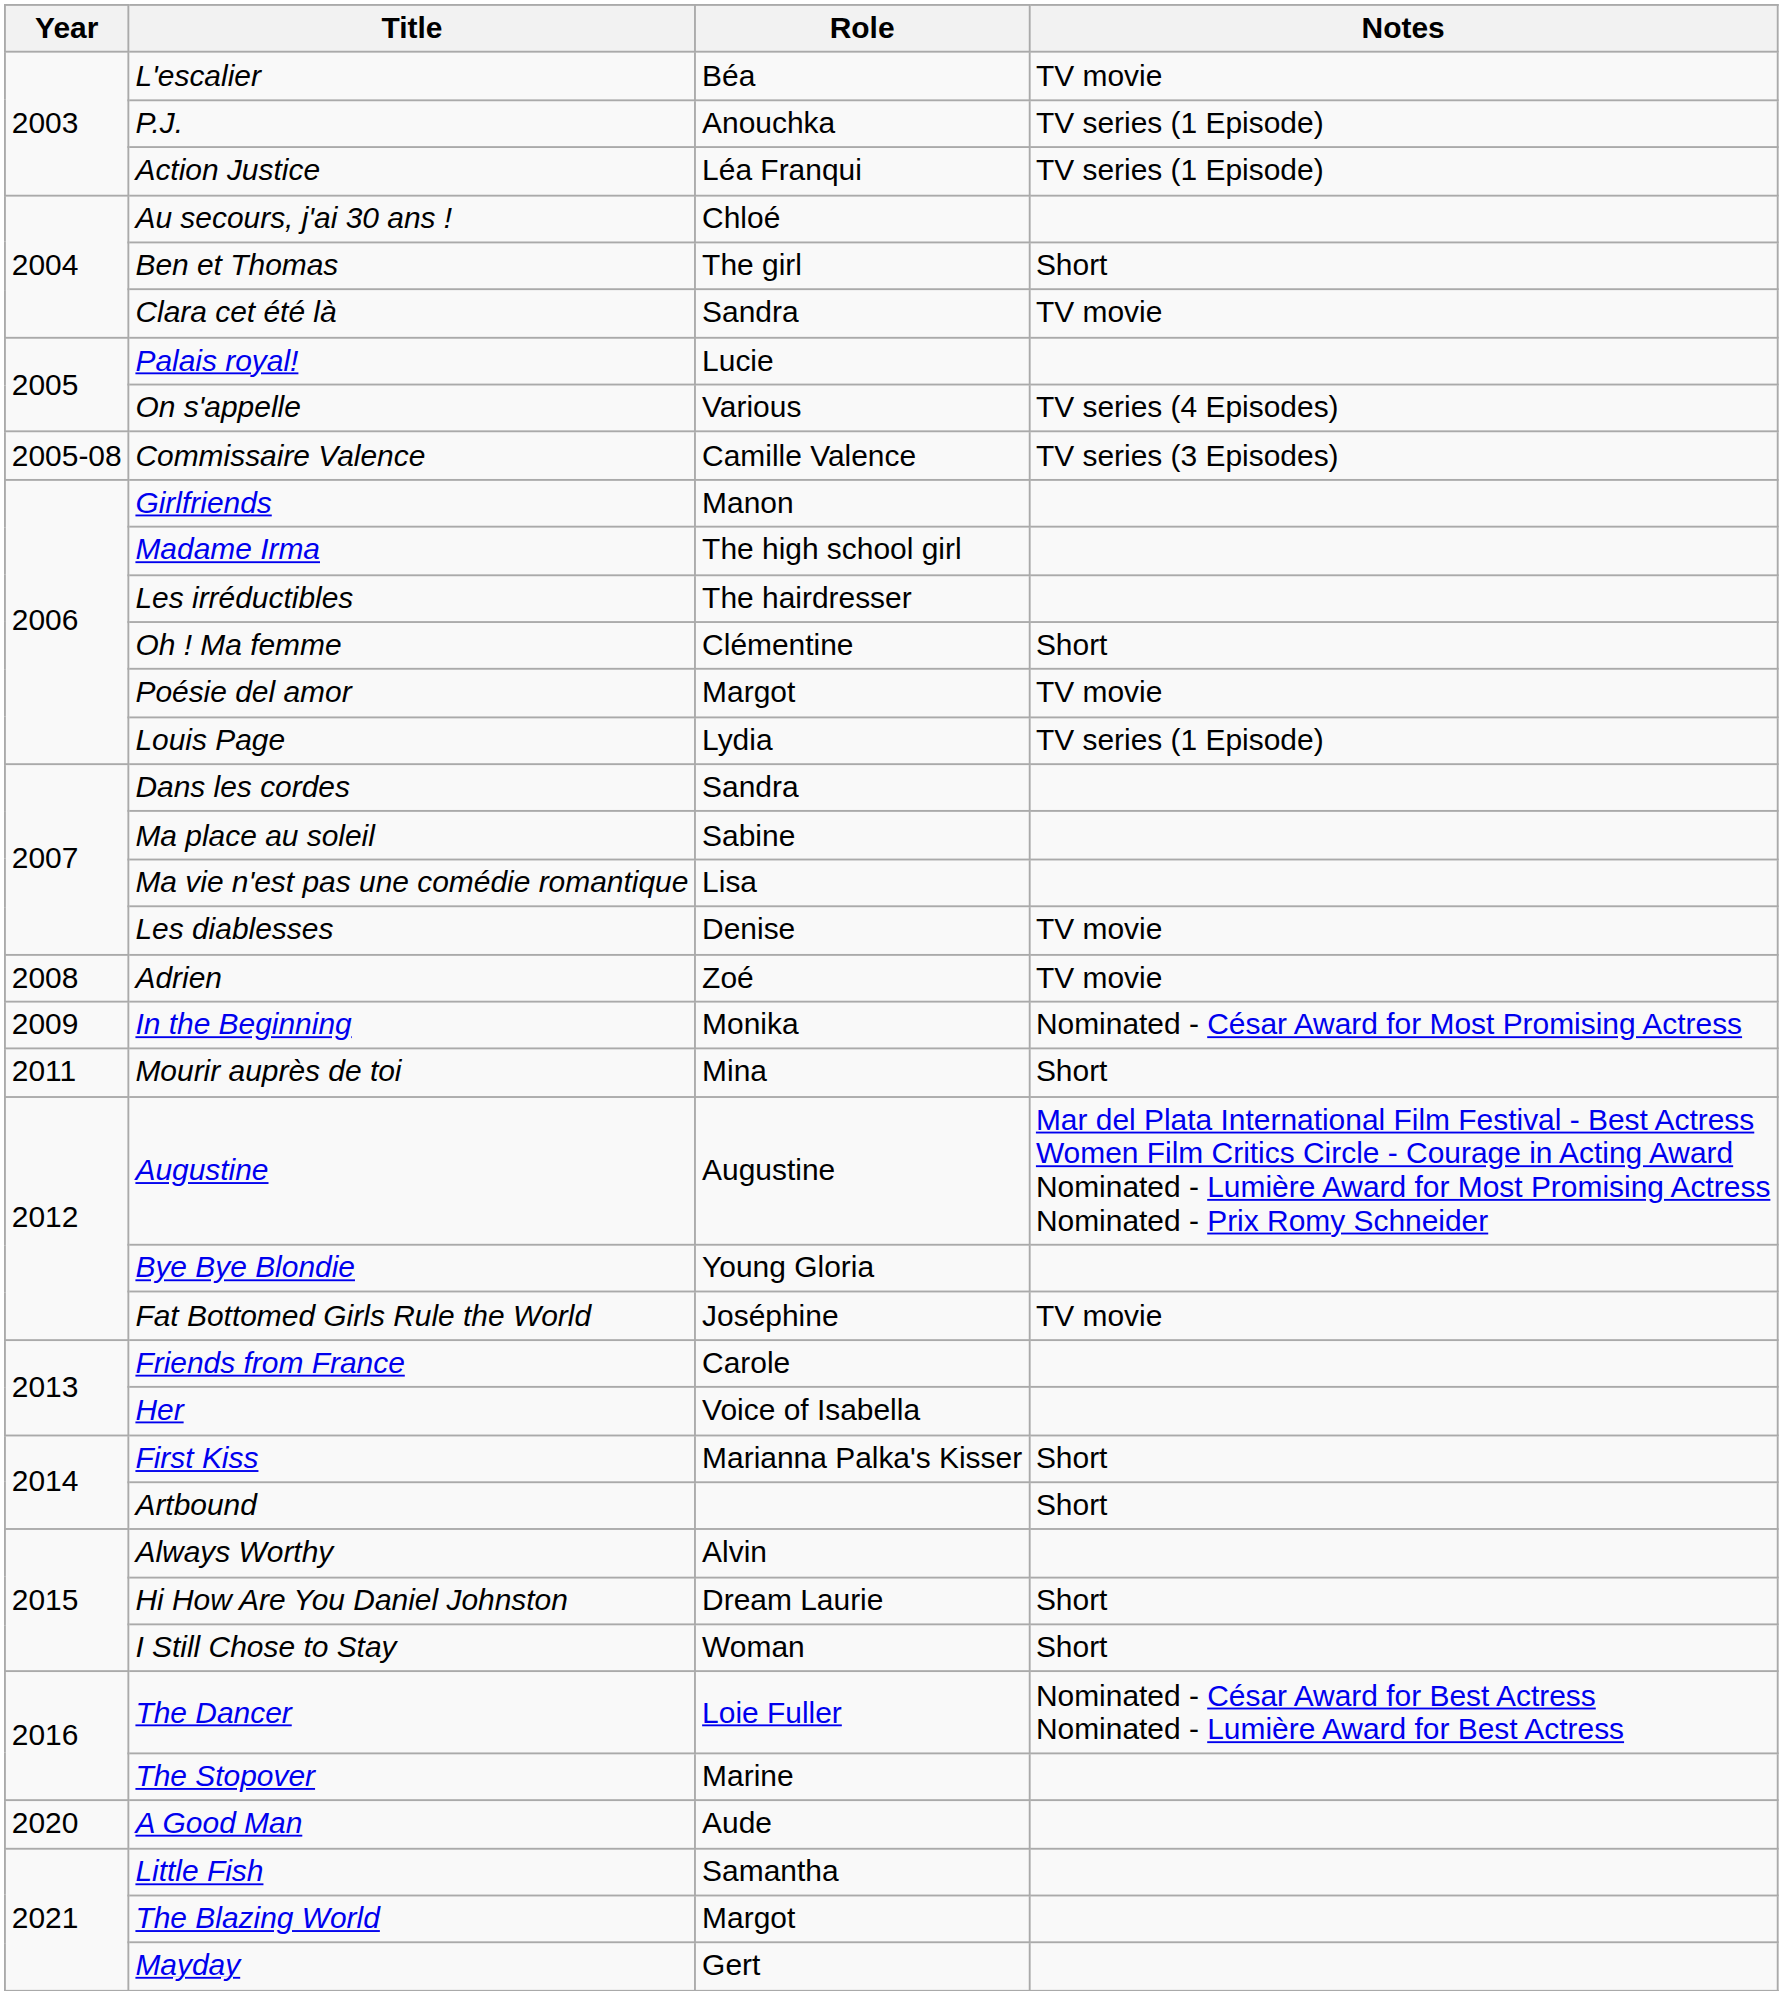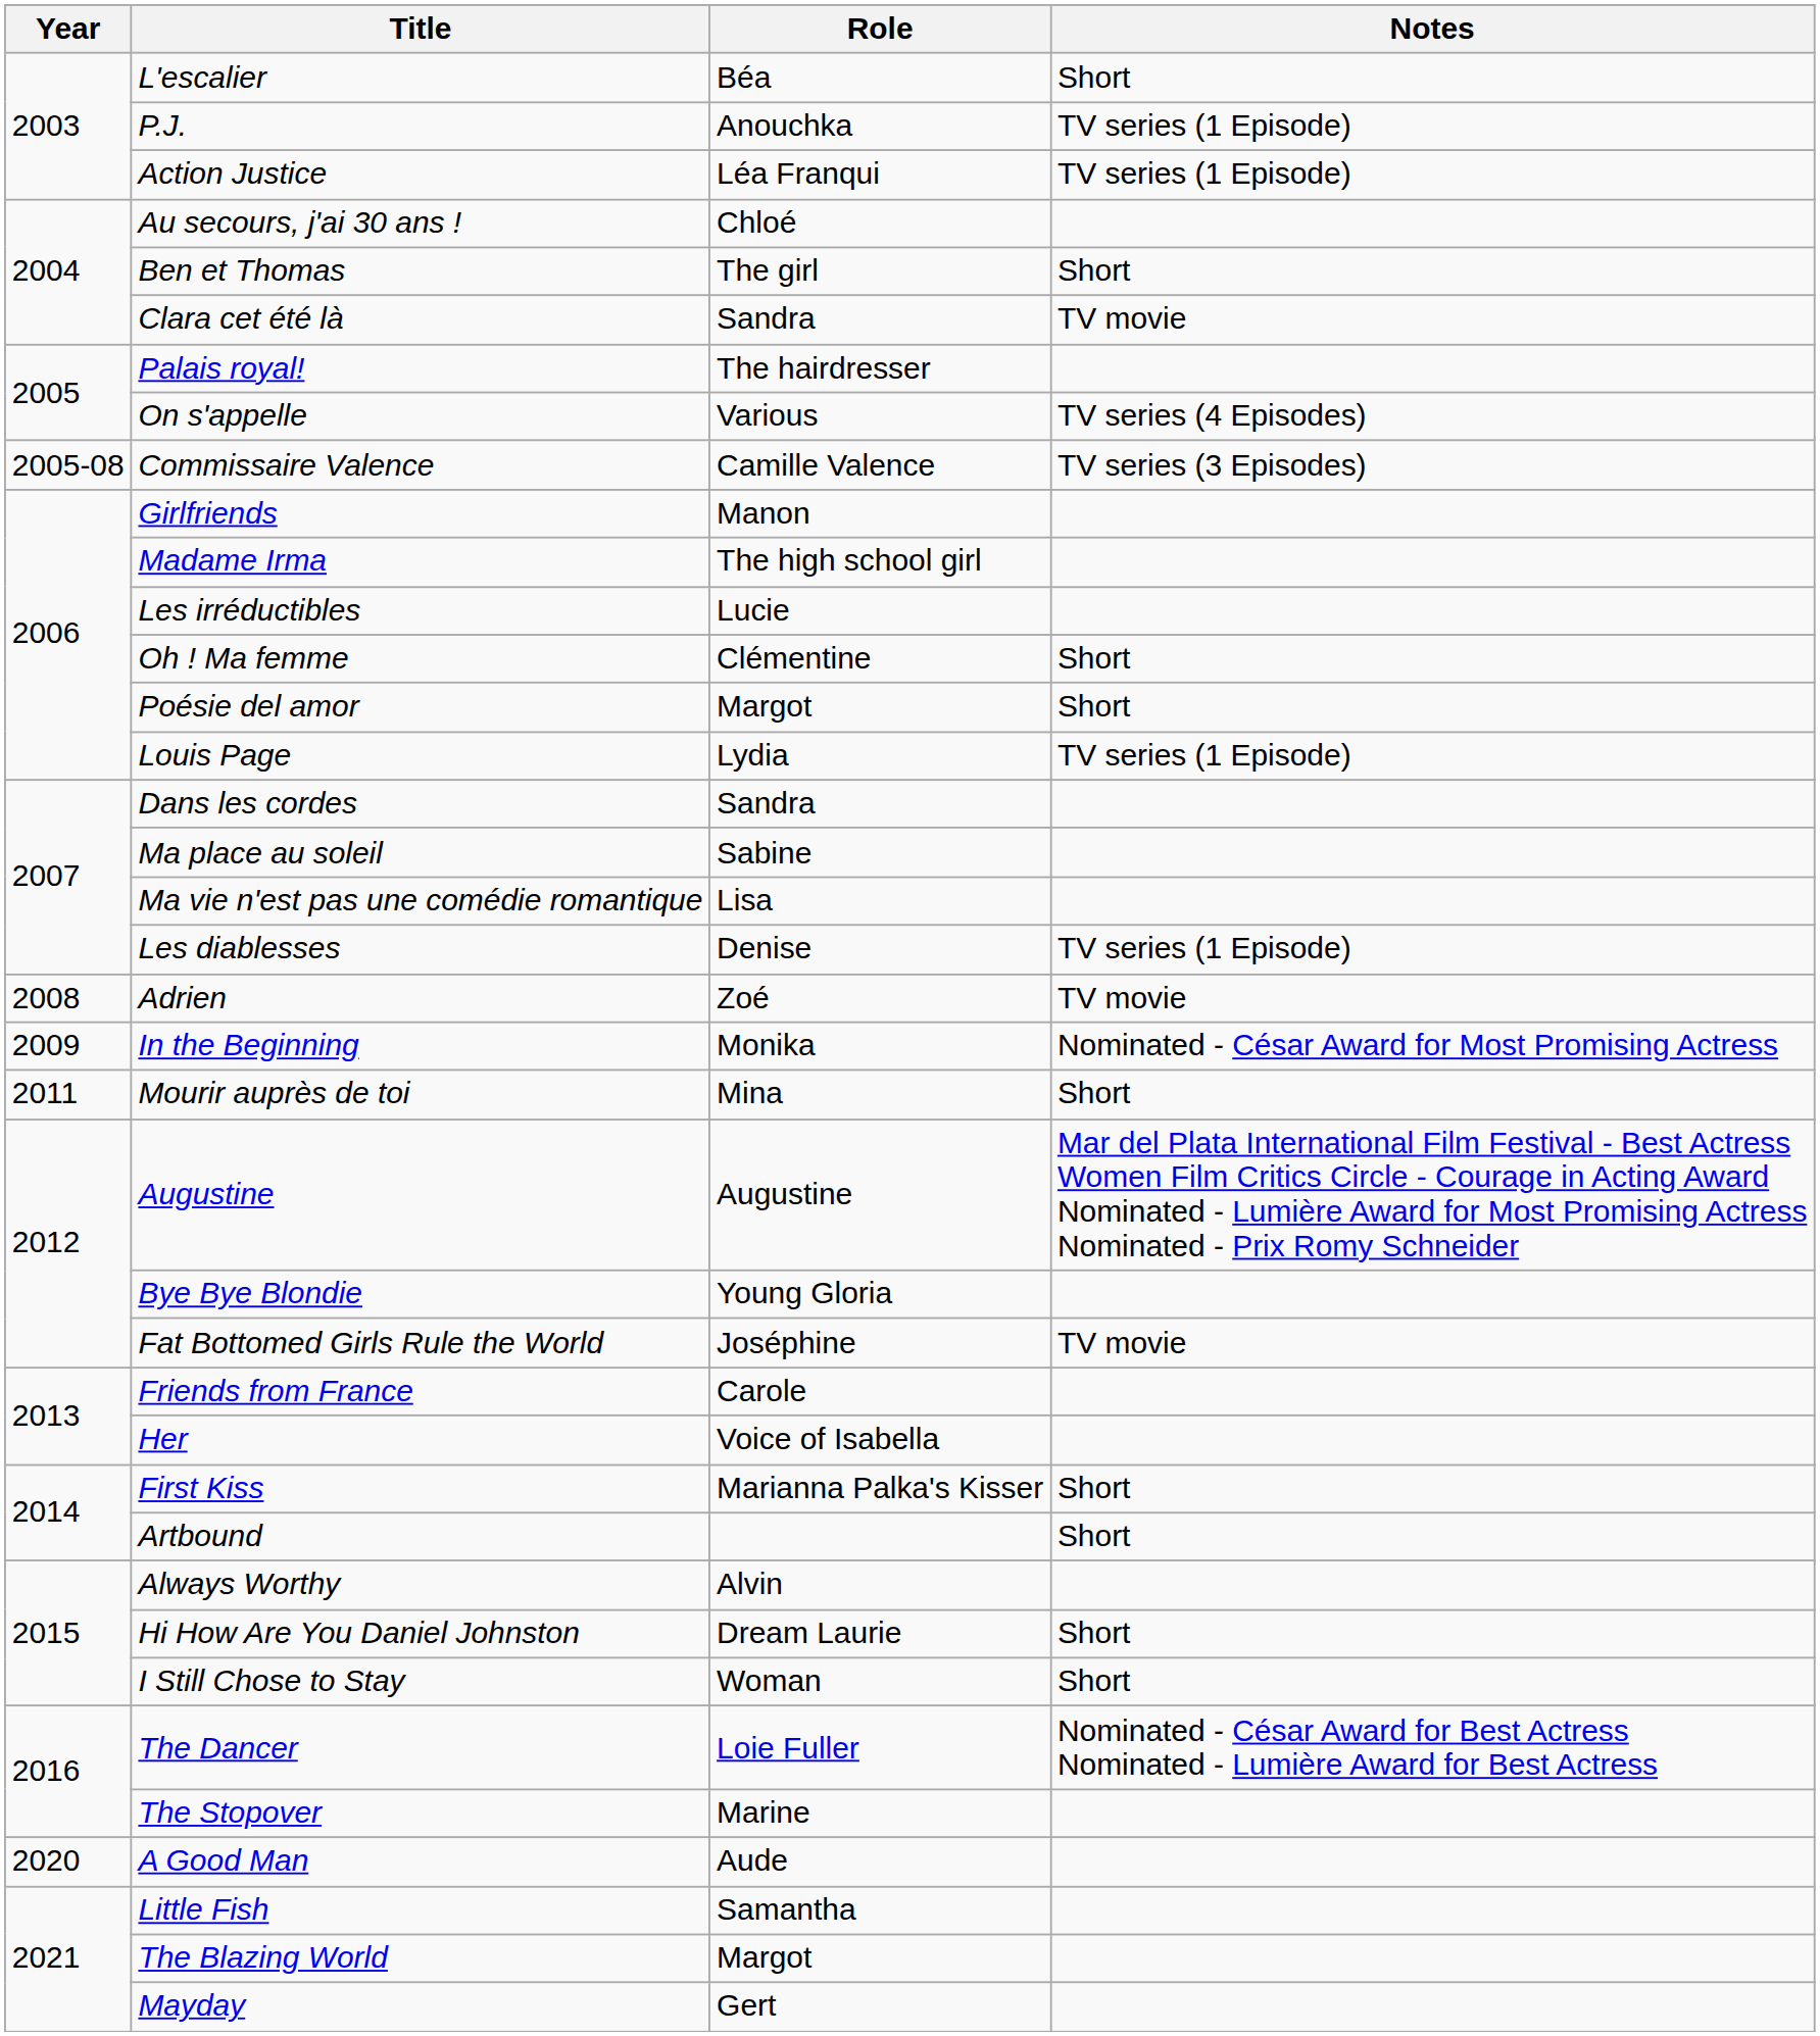L'escalier | Notes: TV movie -> Short
Palais royal! | Role: Lucie -> The hairdresser
Les irréductibles | Role: The hairdresser -> Lucie
Poésie del amor | Notes: TV movie -> Short
Les diablesses | Notes: TV movie -> TV series (1 Episode)
